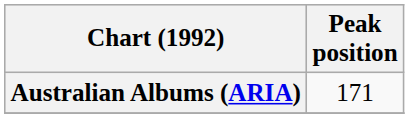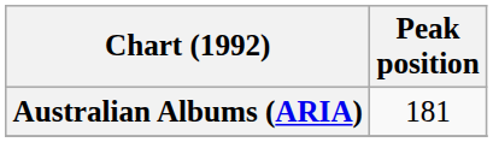Australian Albums (ARIA) | Peak position: 171 -> 181
